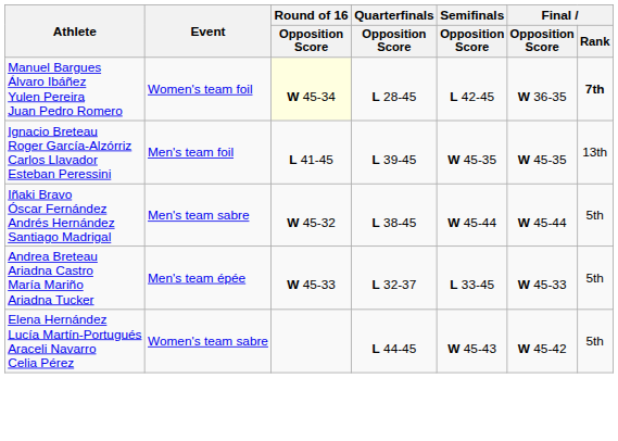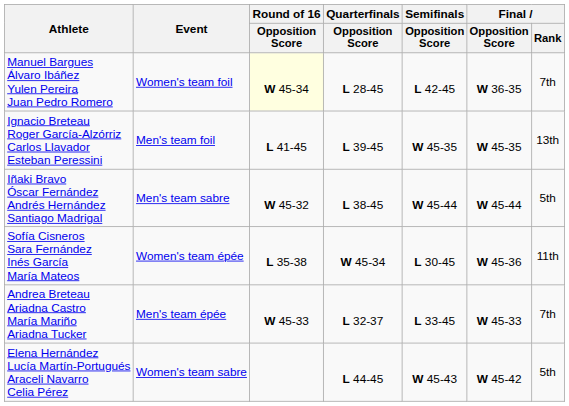Manuel Bargues Álvaro Ibáñez Yulen Pereira Juan Pedro Romero | Final / Rank: bold -> normal
+ row: Sofía Cisneros Sara Fernández Inés García María Mateos | Women's team épée | L 35-38 | W 45-34 | L 30-45 | W 45-36 | 11th
Andrea Breteau Ariadna Castro María Mariño Ariadna Tucker | Final / Rank: 5th -> 7th
